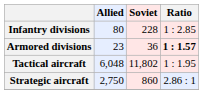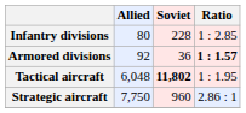Armored divisions | Allied: 23 -> 92
Tactical aircraft | Soviet: normal -> bold
Strategic aircraft | Allied: 2,750 -> 7,750
Strategic aircraft | Soviet: 860 -> 960
